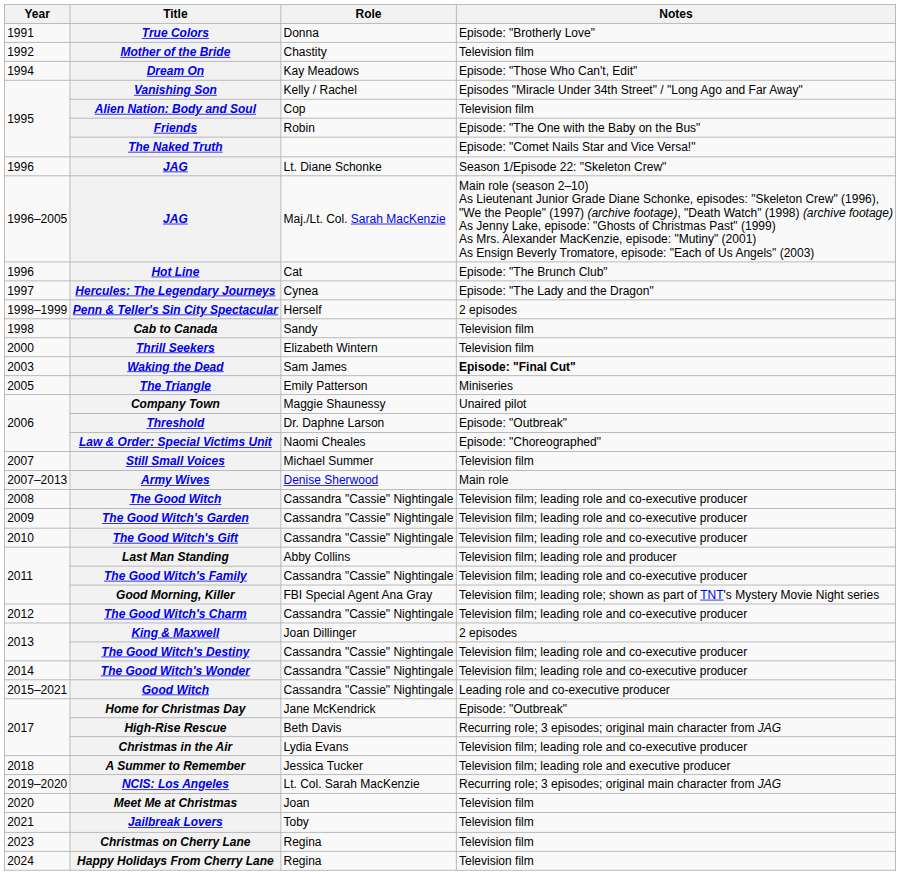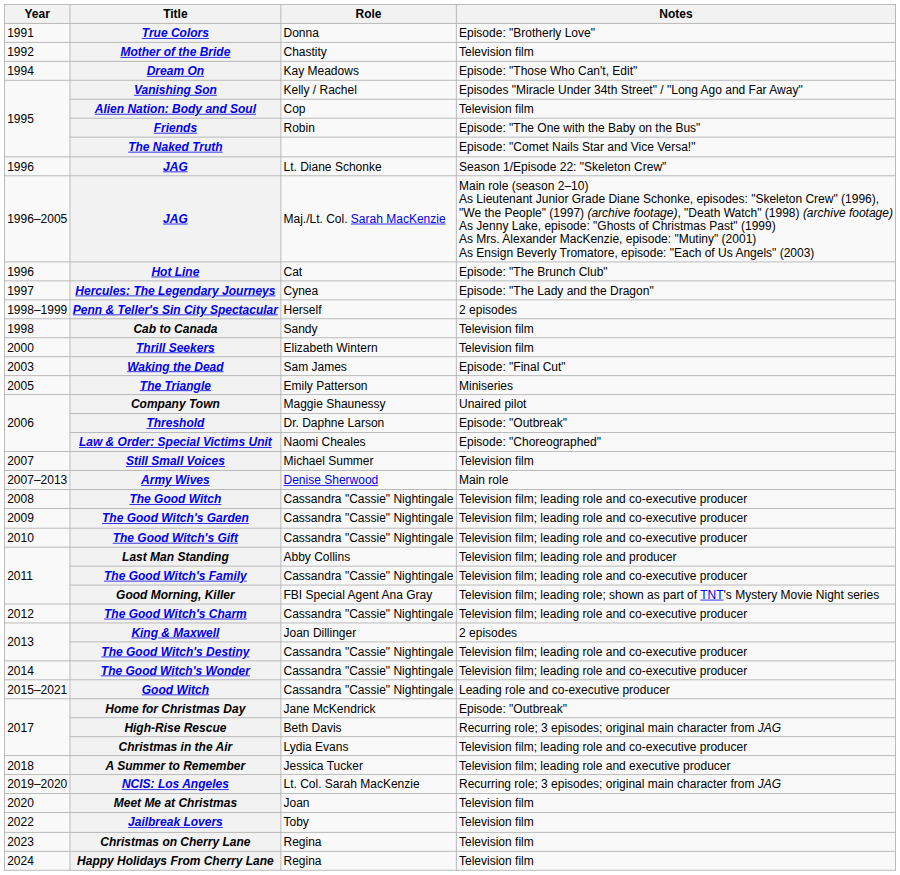Waking the Dead | Notes: bold -> normal
Jailbreak Lovers | Year: 2021 -> 2022
